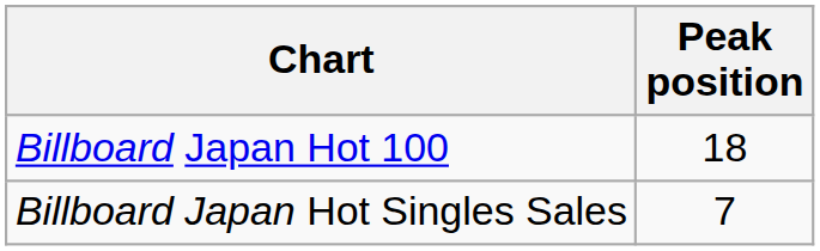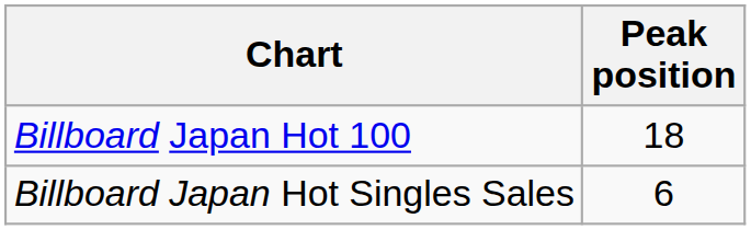Billboard Japan Hot Singles Sales | Peak position: 7 -> 6
